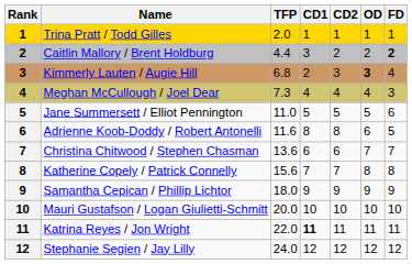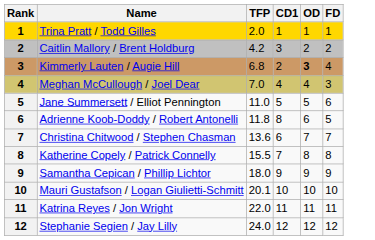- column: CD2 | 1 | 2 | 3 | 4 | 5 | 8 | 6 | 7 | 9 | 10 | 11 | 12
Caitlin Mallory / Brent Holdburg | TFP: 4.4 -> 4.2
Caitlin Mallory / Brent Holdburg | FD: bold -> normal
Meghan McCullough / Joel Dear | TFP: 7.3 -> 7.0
Adrienne Koob-Doddy / Robert Antonelli | TFP: 11.6 -> 11.8
Katherine Copely / Patrick Connelly | TFP: 15.6 -> 15.5
Mauri Gustafson / Logan Giulietti-Schmitt | TFP: 20.0 -> 20.1
Katrina Reyes / Jon Wright | CD1: bold -> normal
